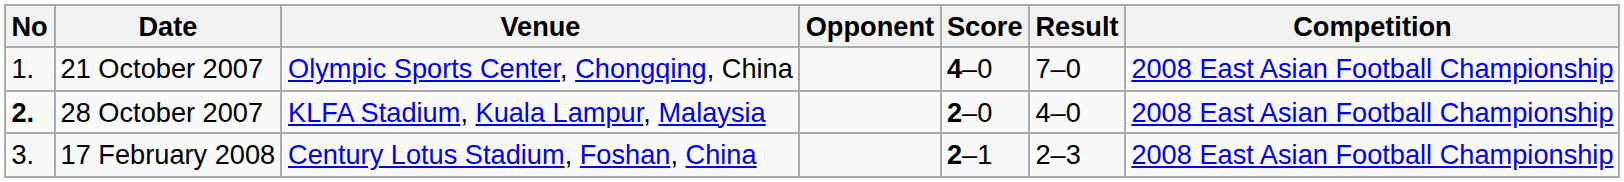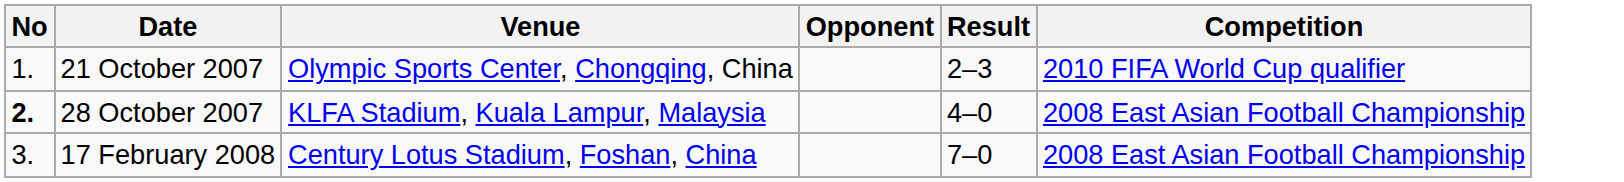- column: Score | 4–0 | 2–0 | 2–1
21 October 2007 | Result: 7–0 -> 2–3
21 October 2007 | Competition: 2008 East Asian Football Championship -> 2010 FIFA World Cup qualifier
17 February 2008 | Result: 2–3 -> 7–0
